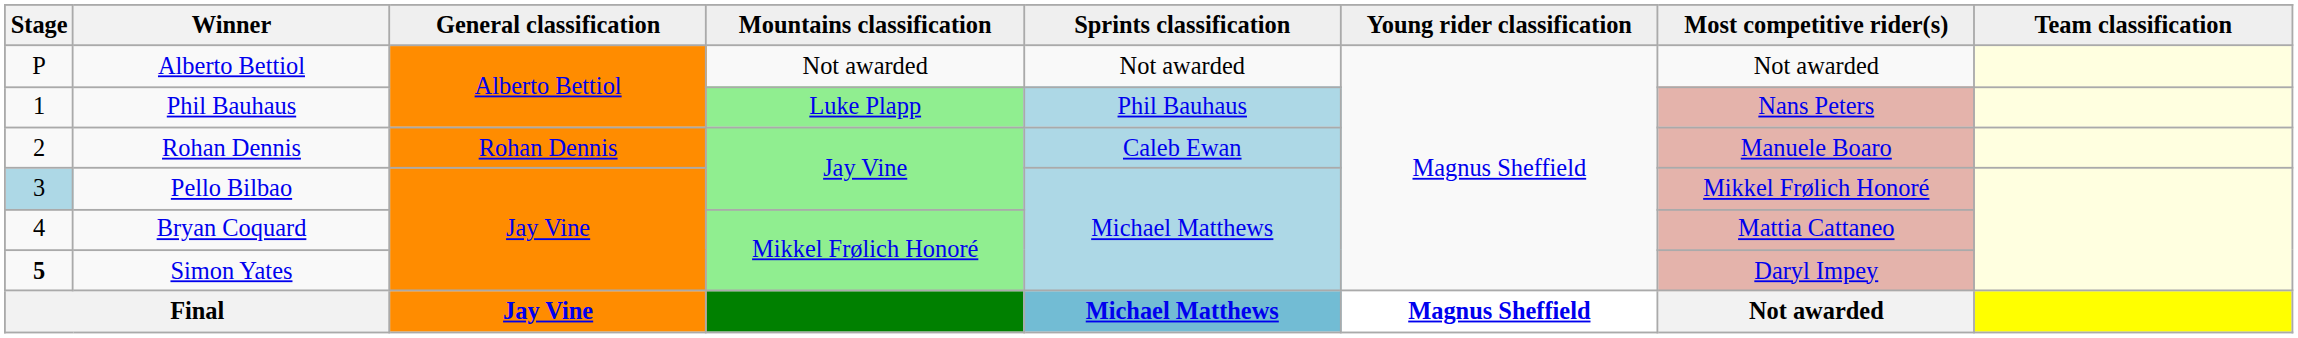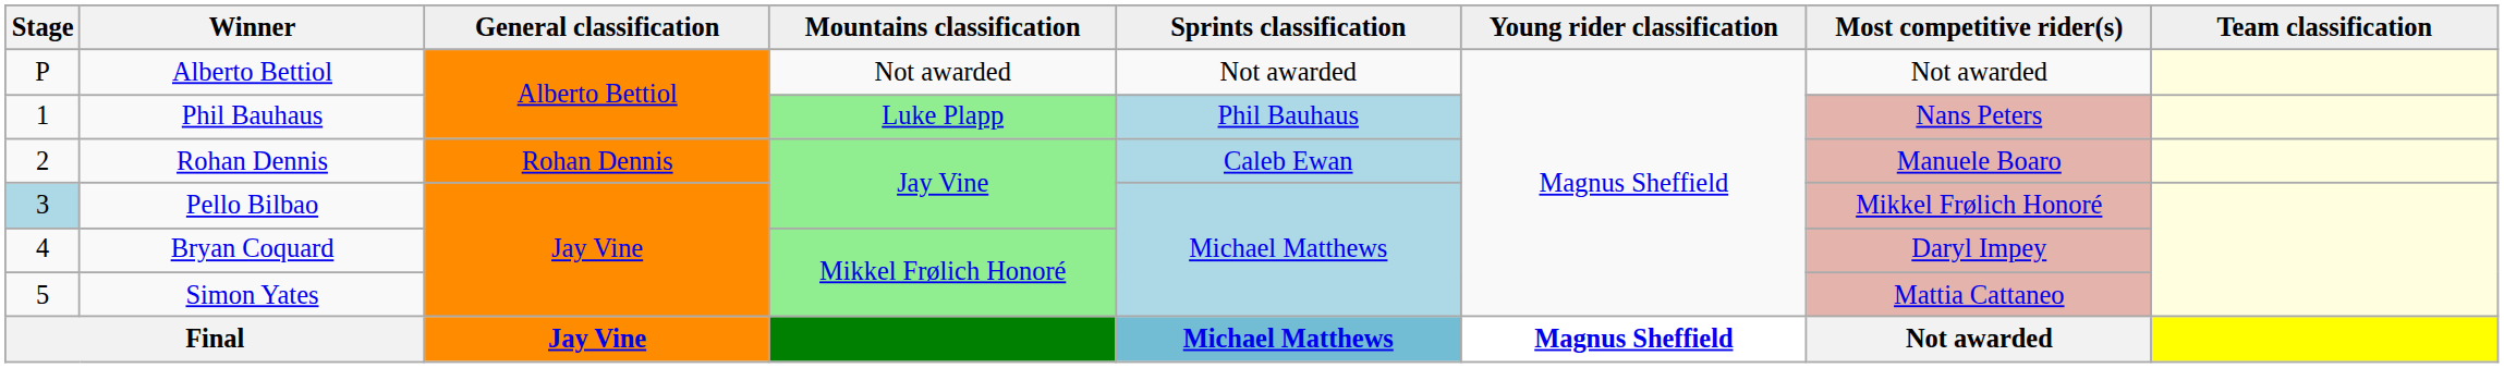Bryan Coquard | Most competitive rider(s): Mattia Cattaneo -> Daryl Impey
Simon Yates | Stage: bold -> normal
Simon Yates | Most competitive rider(s): Daryl Impey -> Mattia Cattaneo
